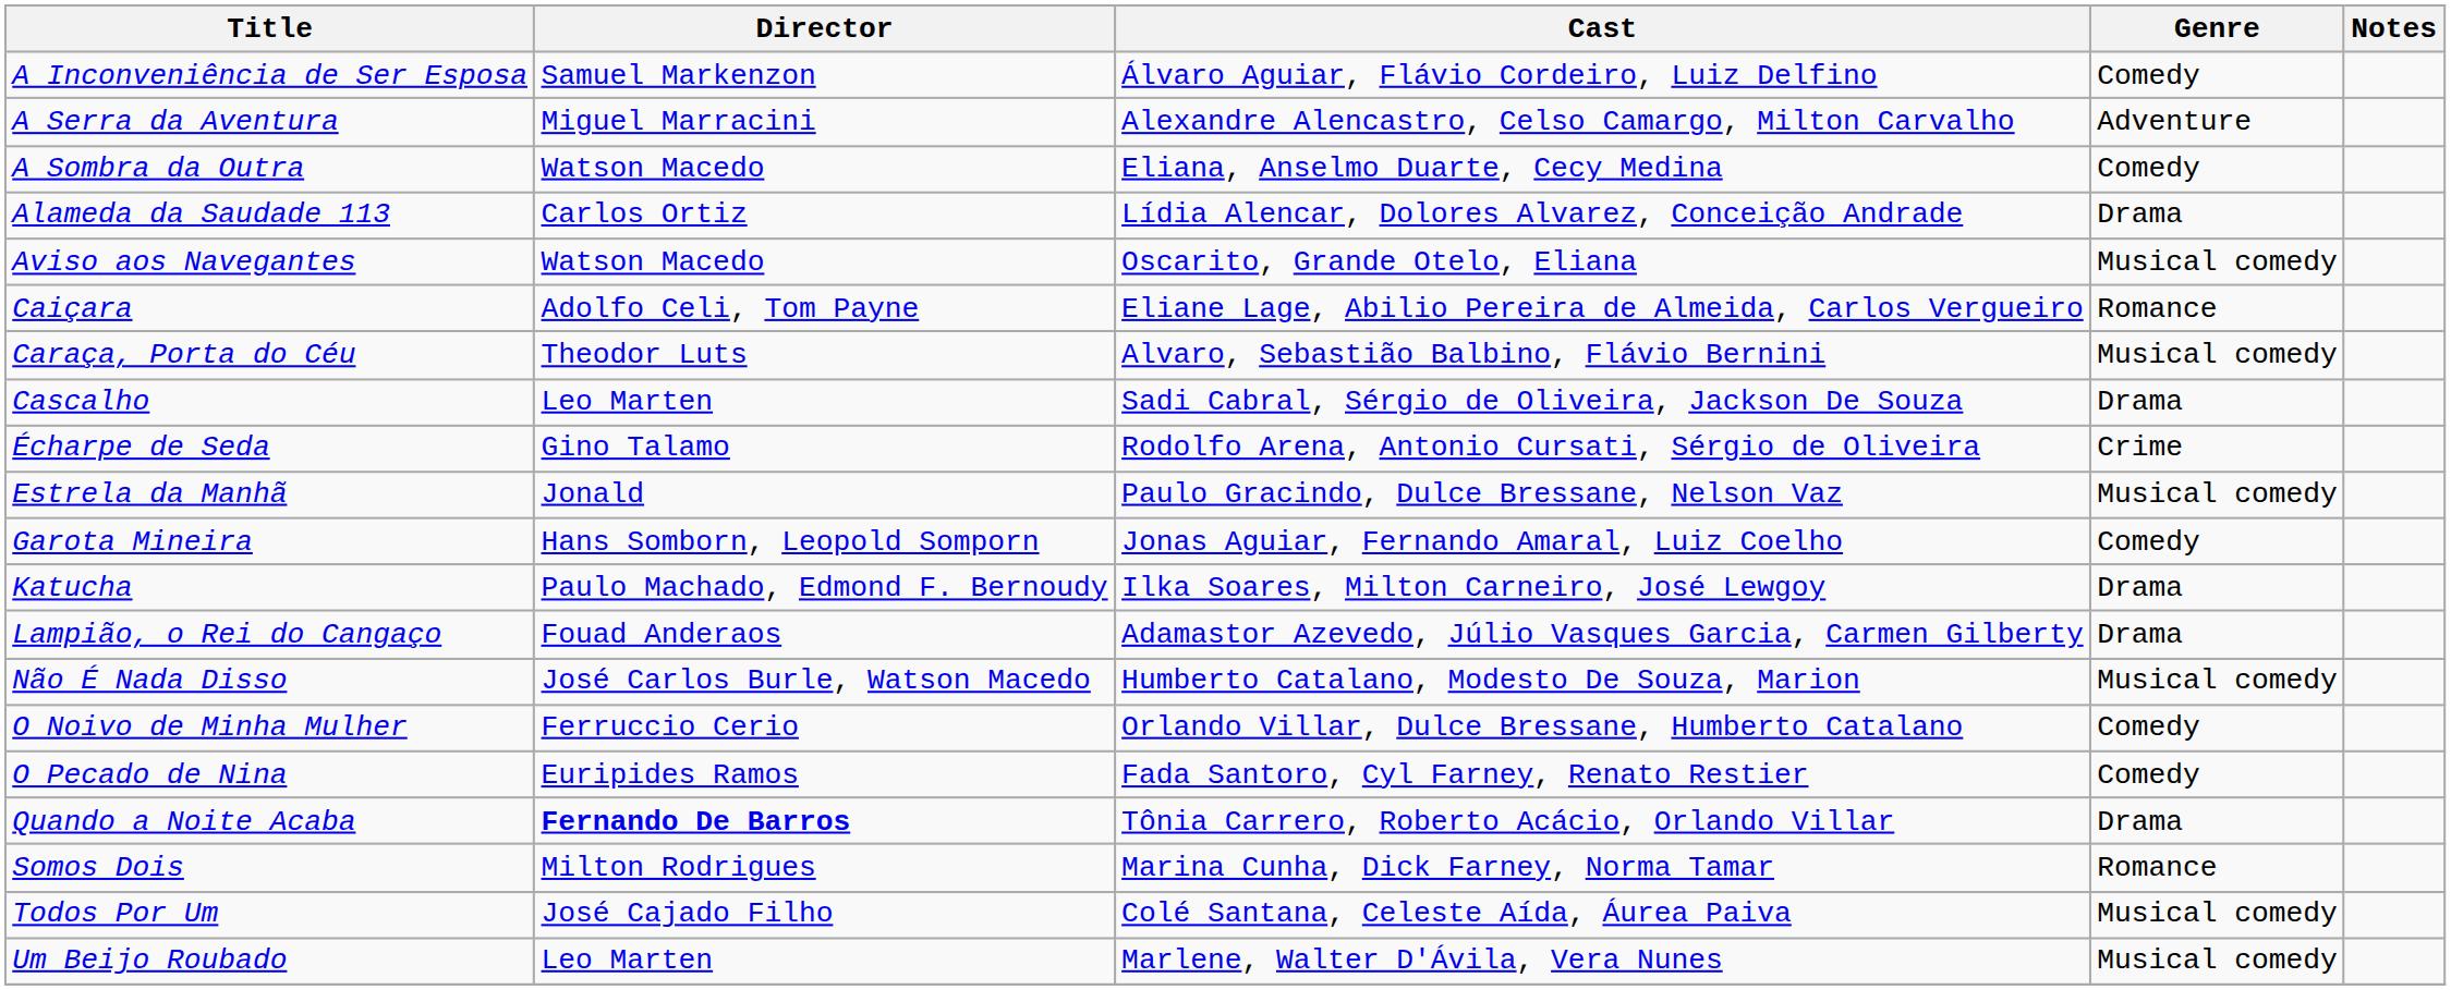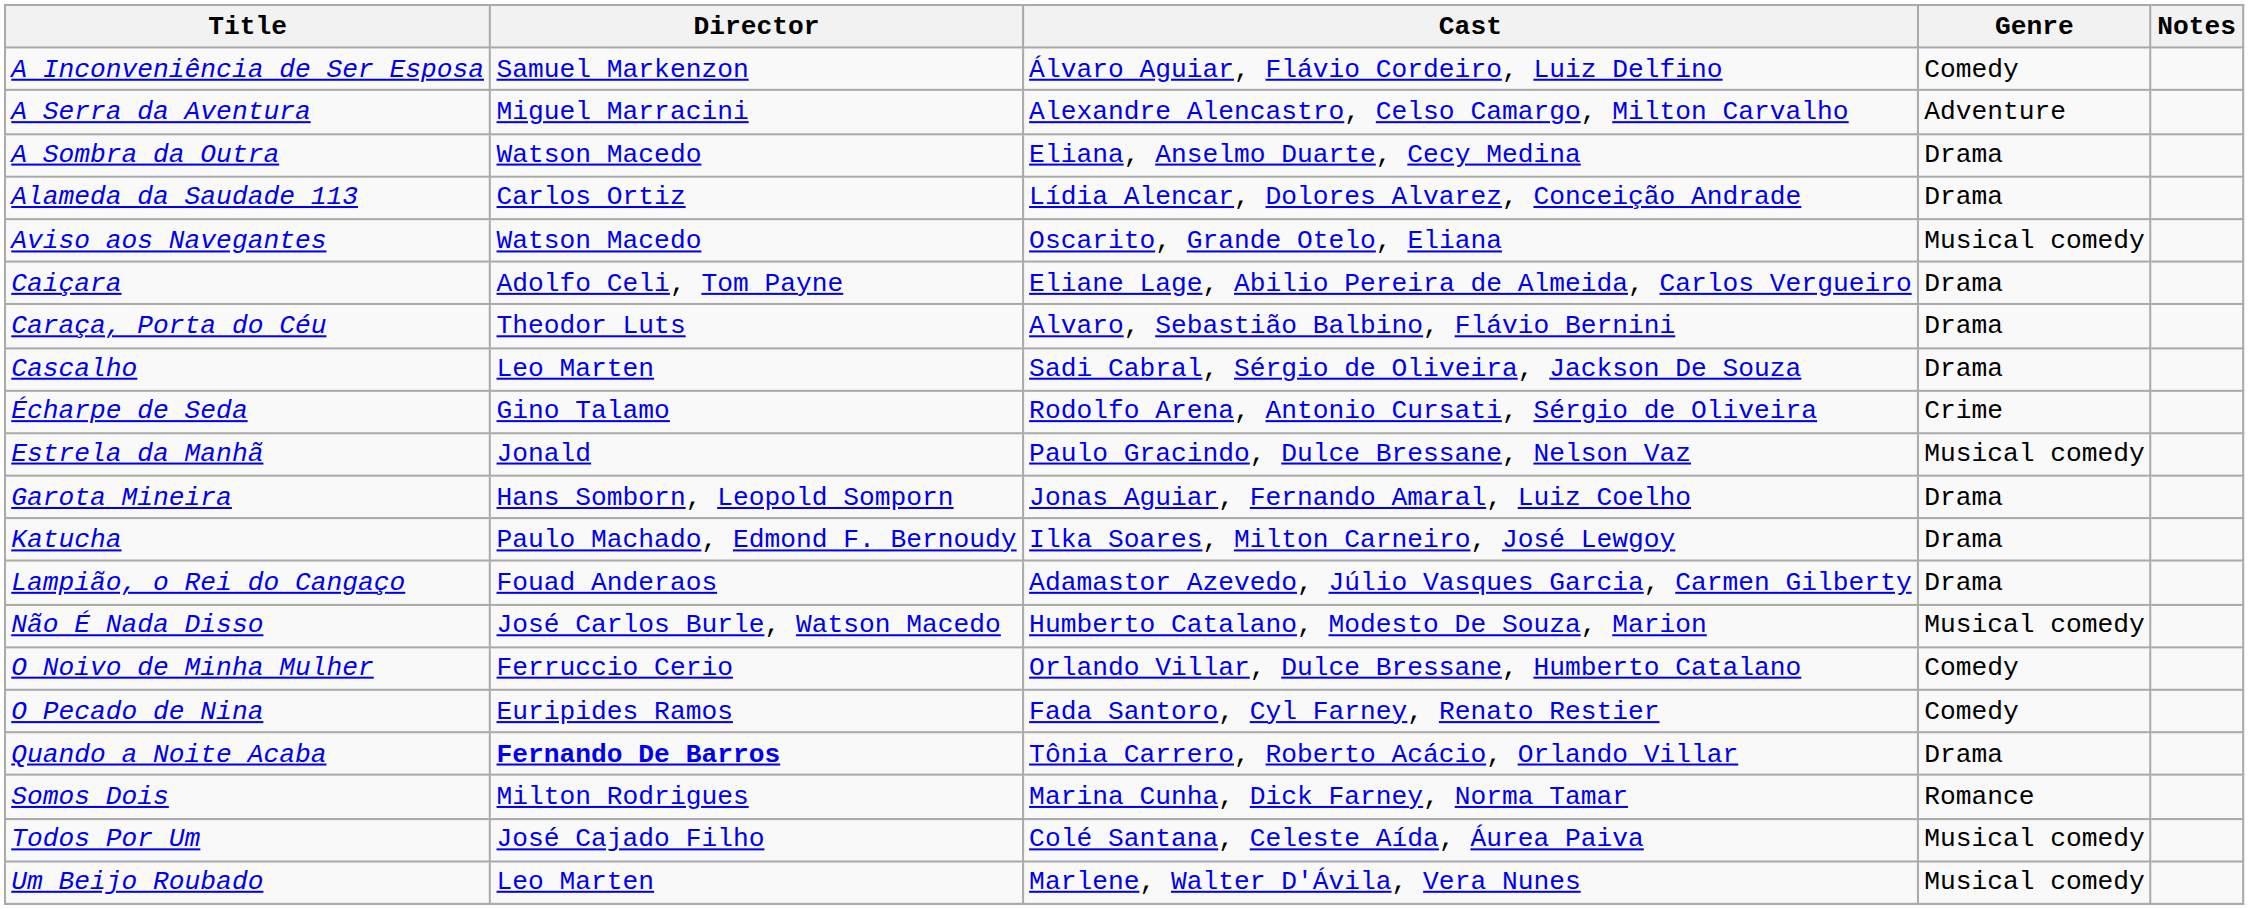A Sombra da Outra | Genre: Comedy -> Drama
Caiçara | Genre: Romance -> Drama
Caraça, Porta do Céu | Genre: Musical comedy -> Drama
Garota Mineira | Genre: Comedy -> Drama
